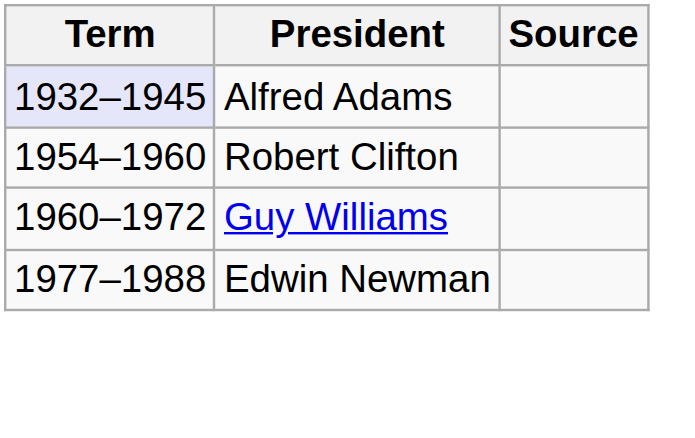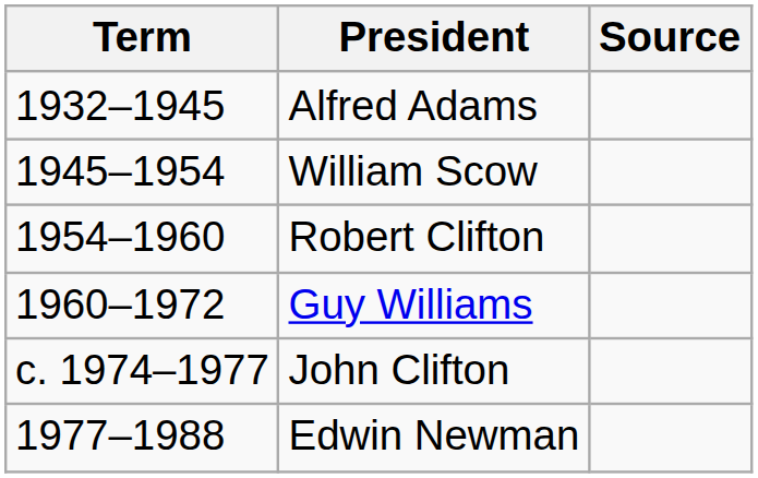Alfred Adams | Term: lavender background -> no background
+ row: 1945–1954 | William Scow
+ row: c. 1974–1977 | John Clifton
